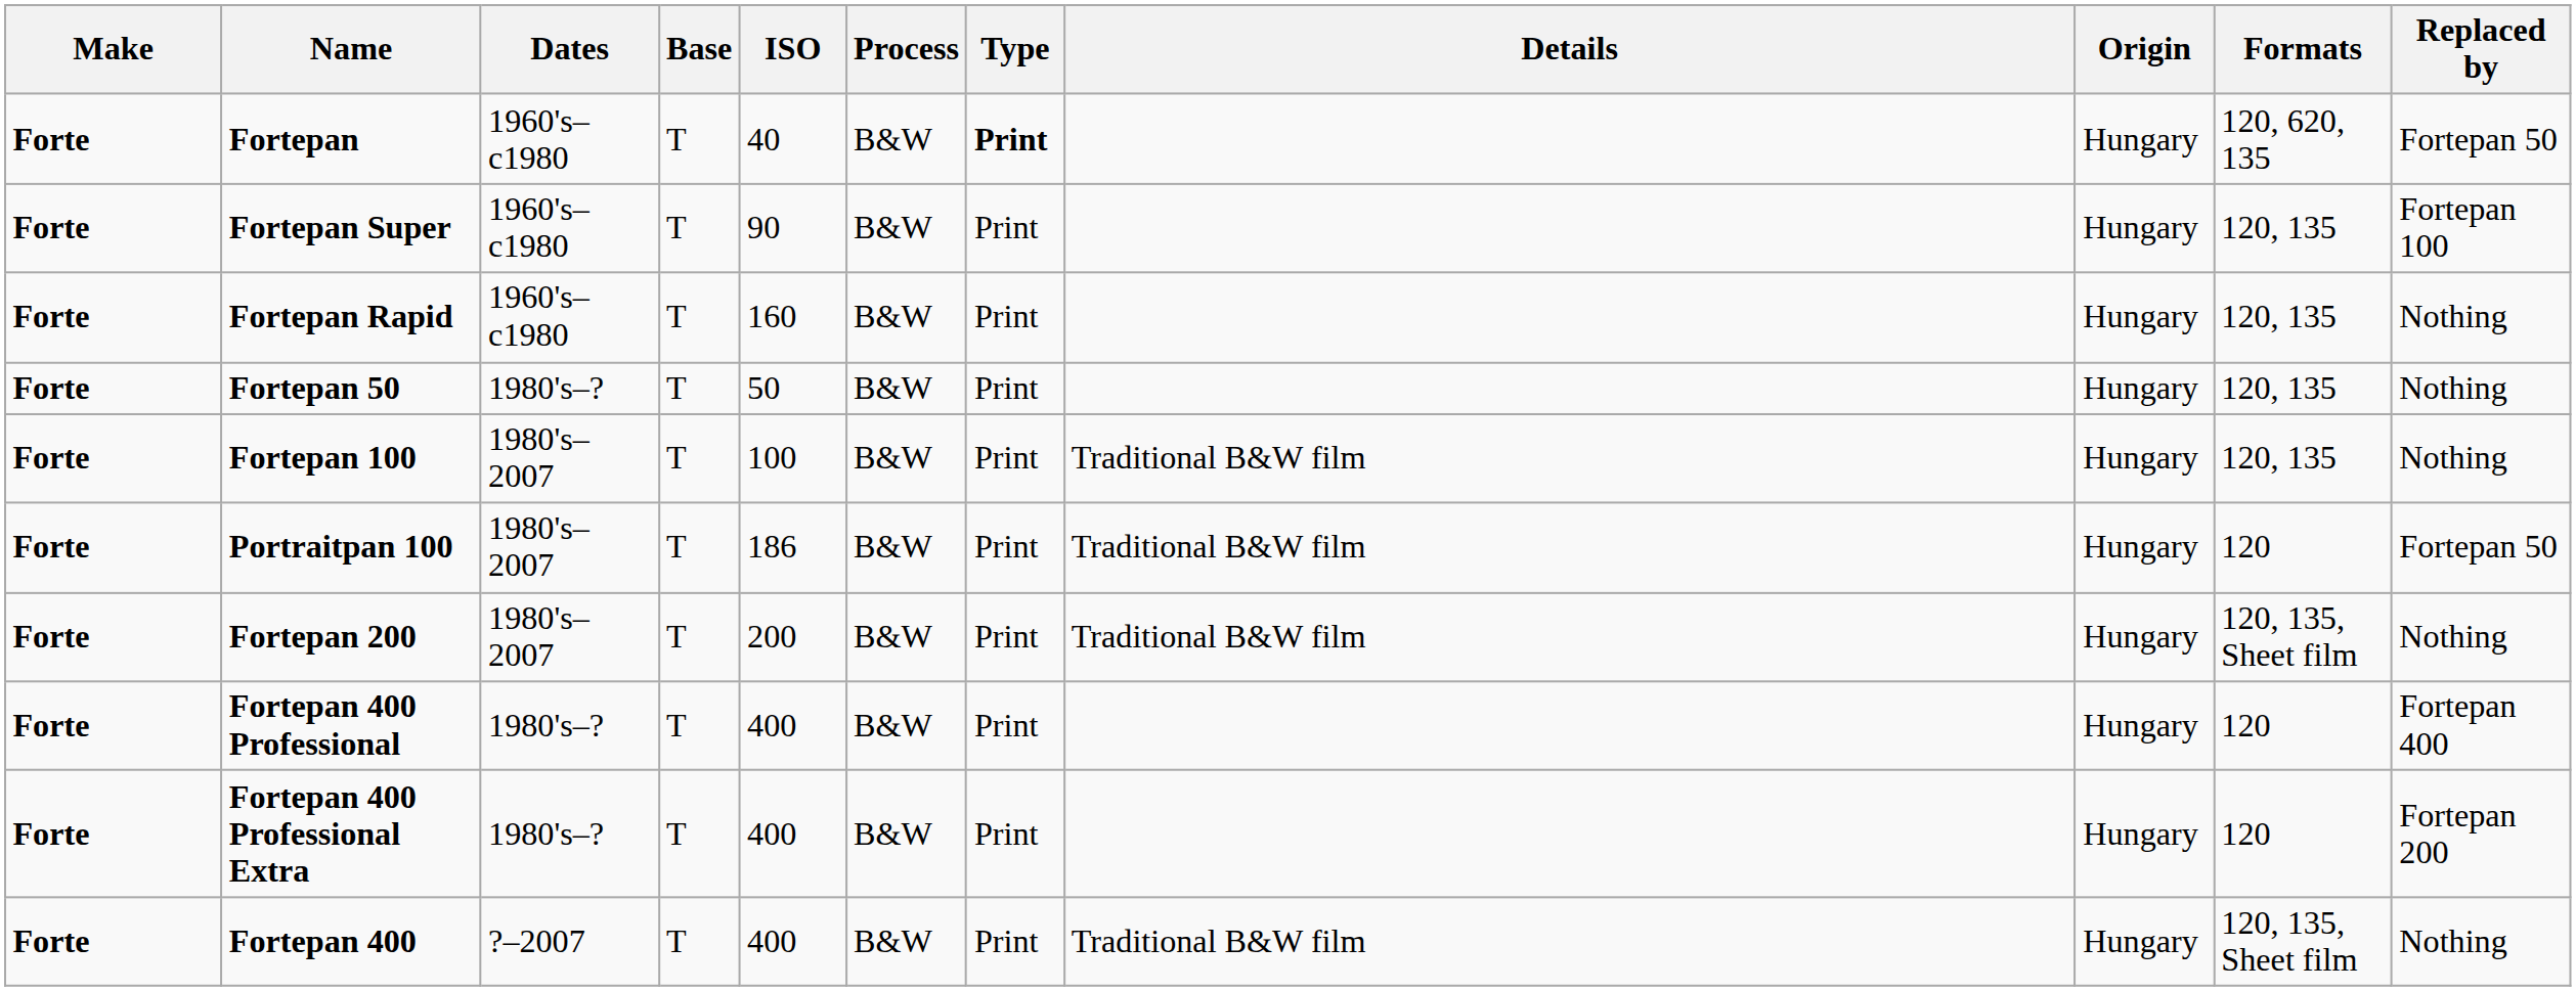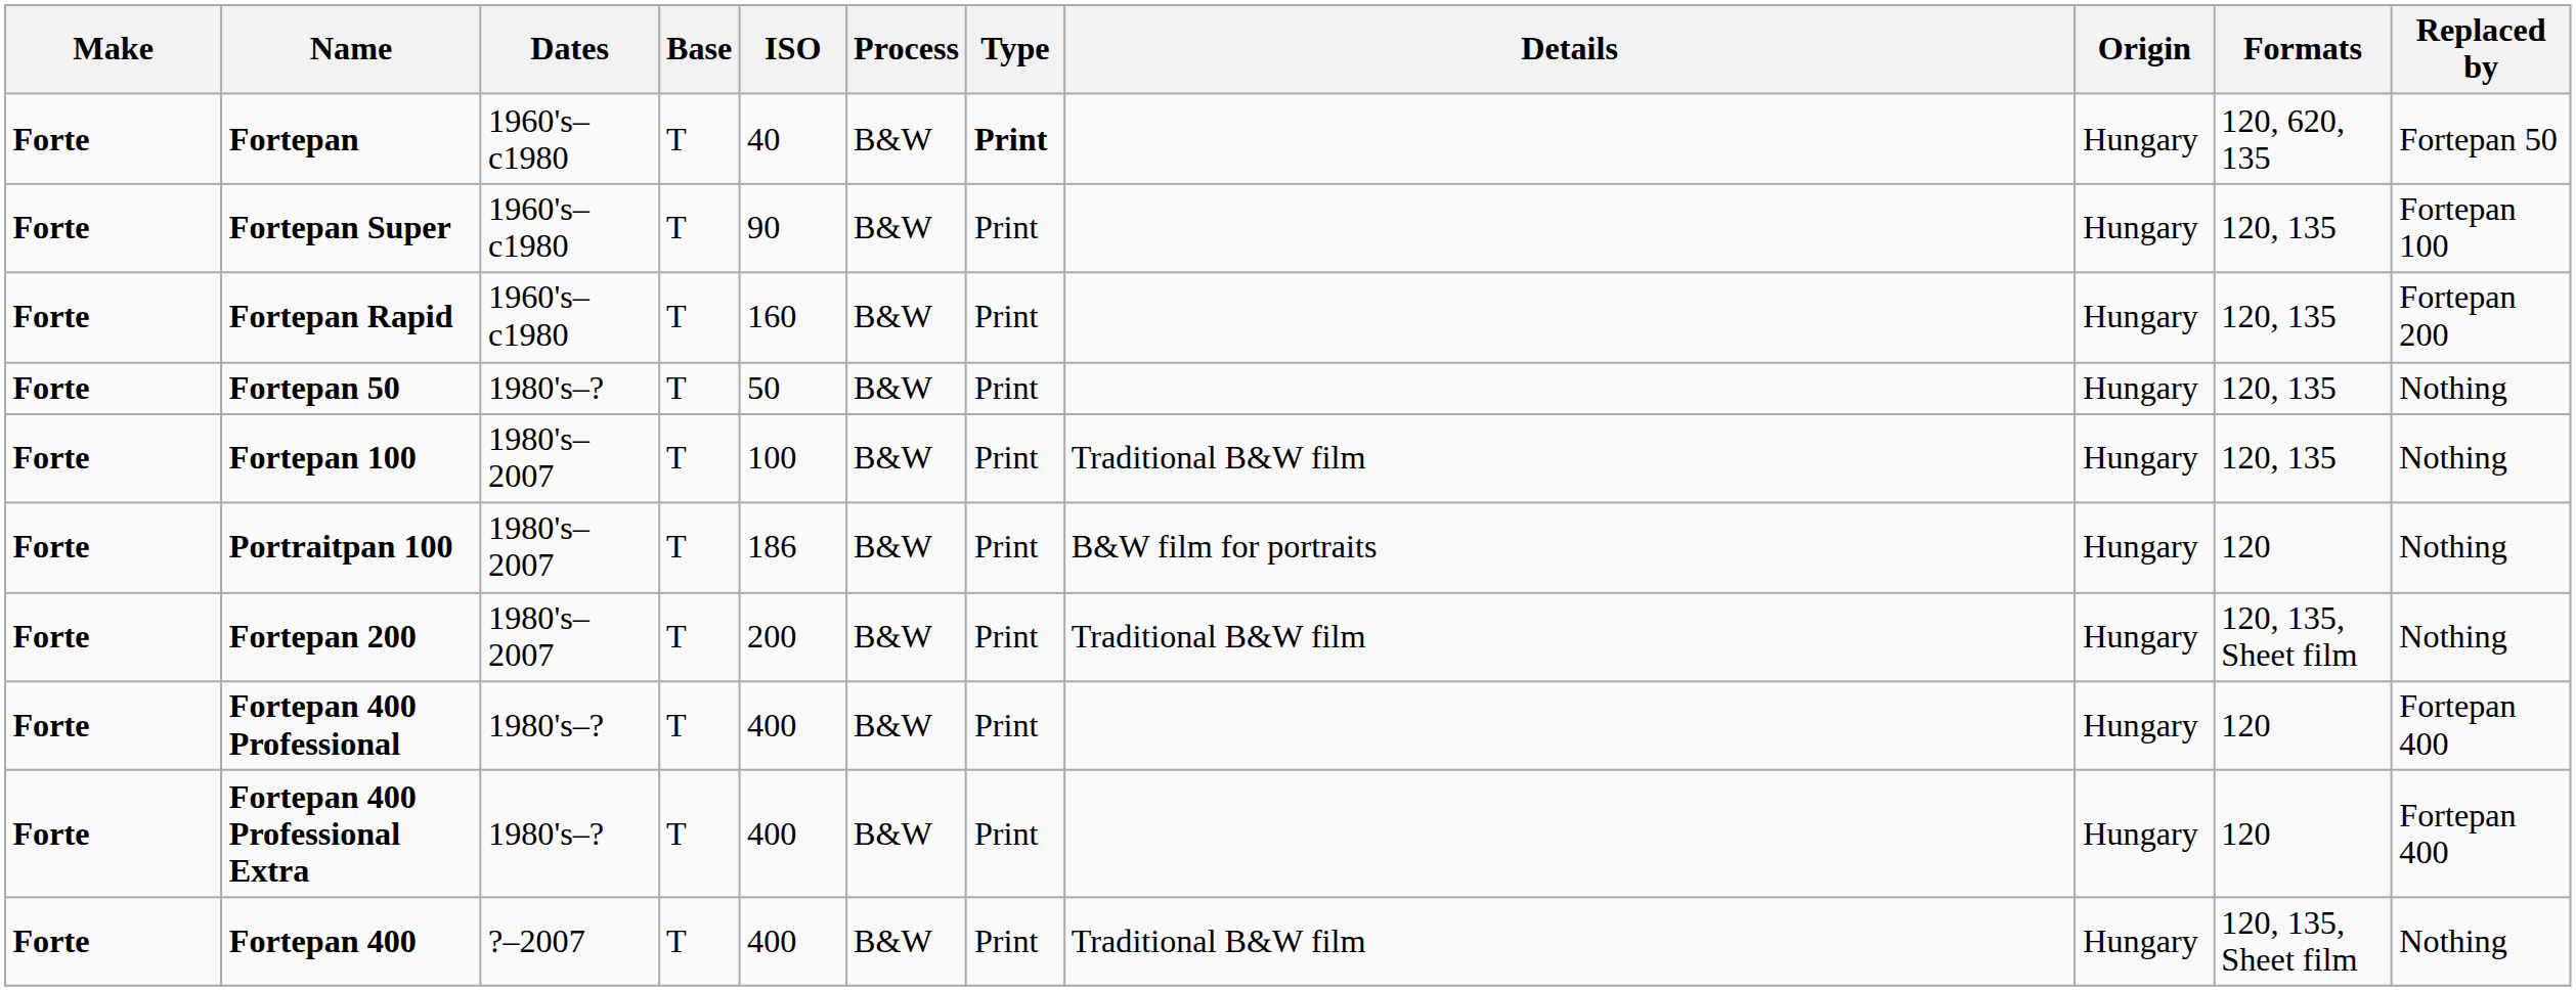Fortepan Rapid | Replaced by: Nothing -> Fortepan 200
Portraitpan 100 | Details: Traditional B&W film -> B&W film for portraits
Portraitpan 100 | Replaced by: Fortepan 50 -> Nothing
Fortepan 400 Professional Extra | Replaced by: Fortepan 200 -> Fortepan 400
